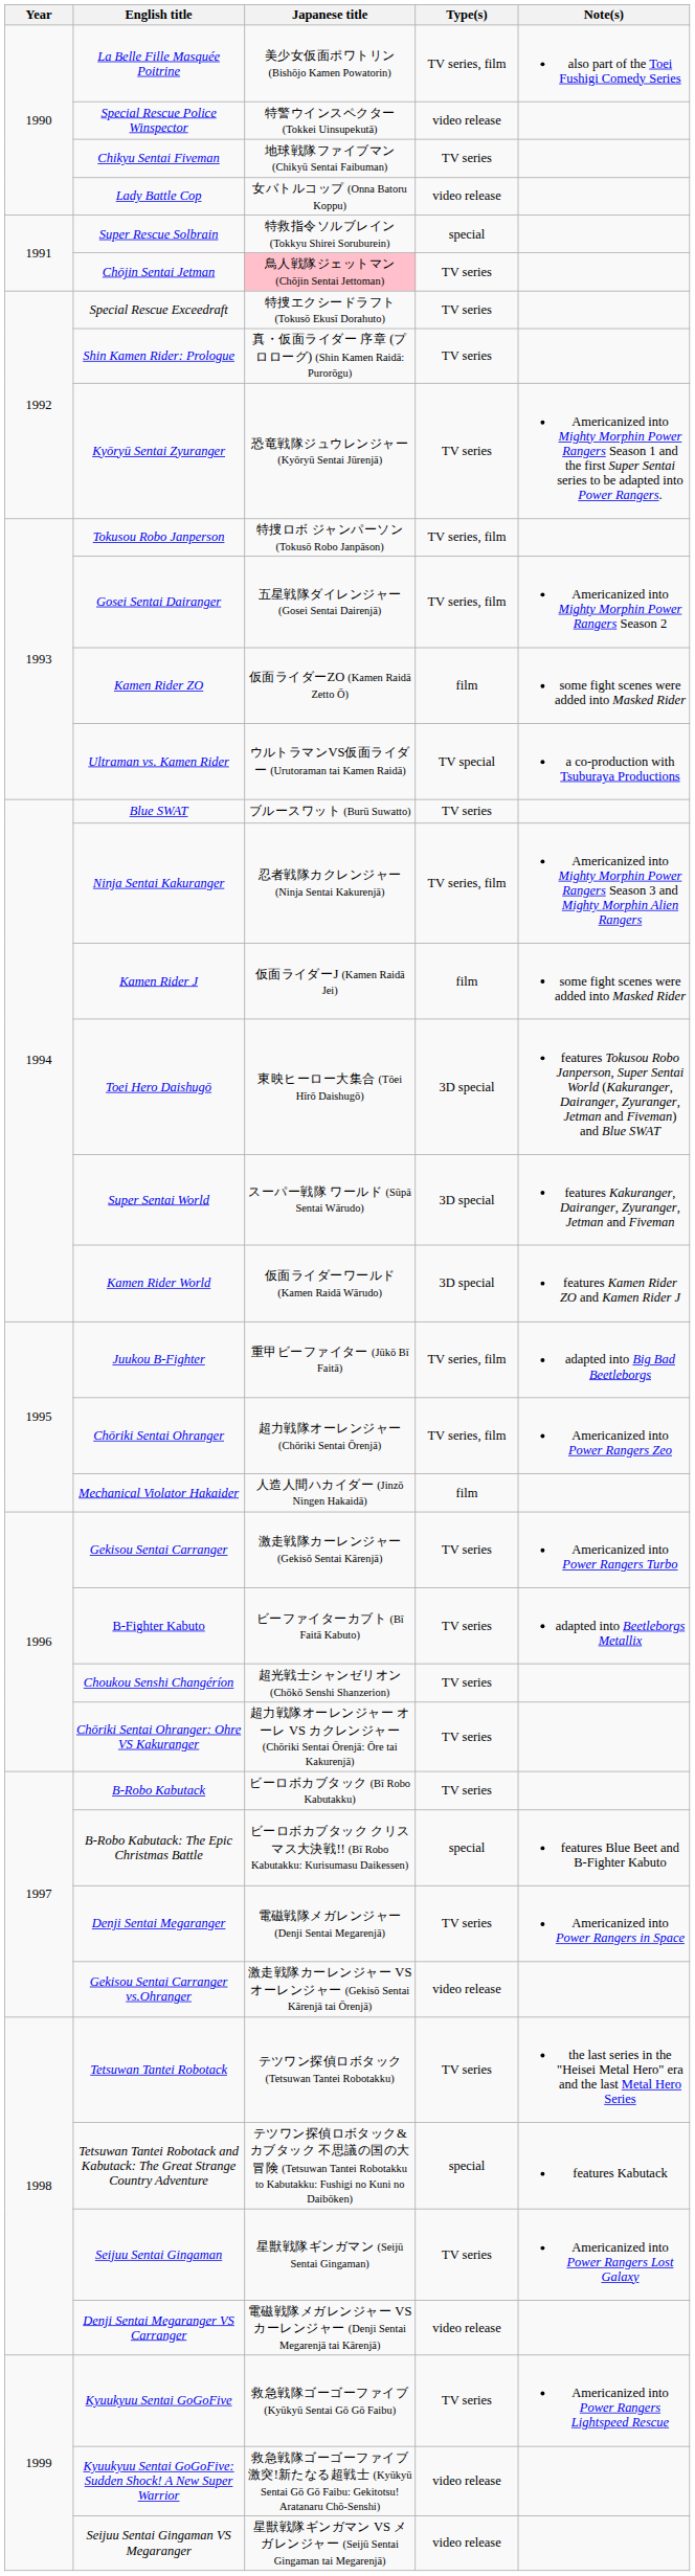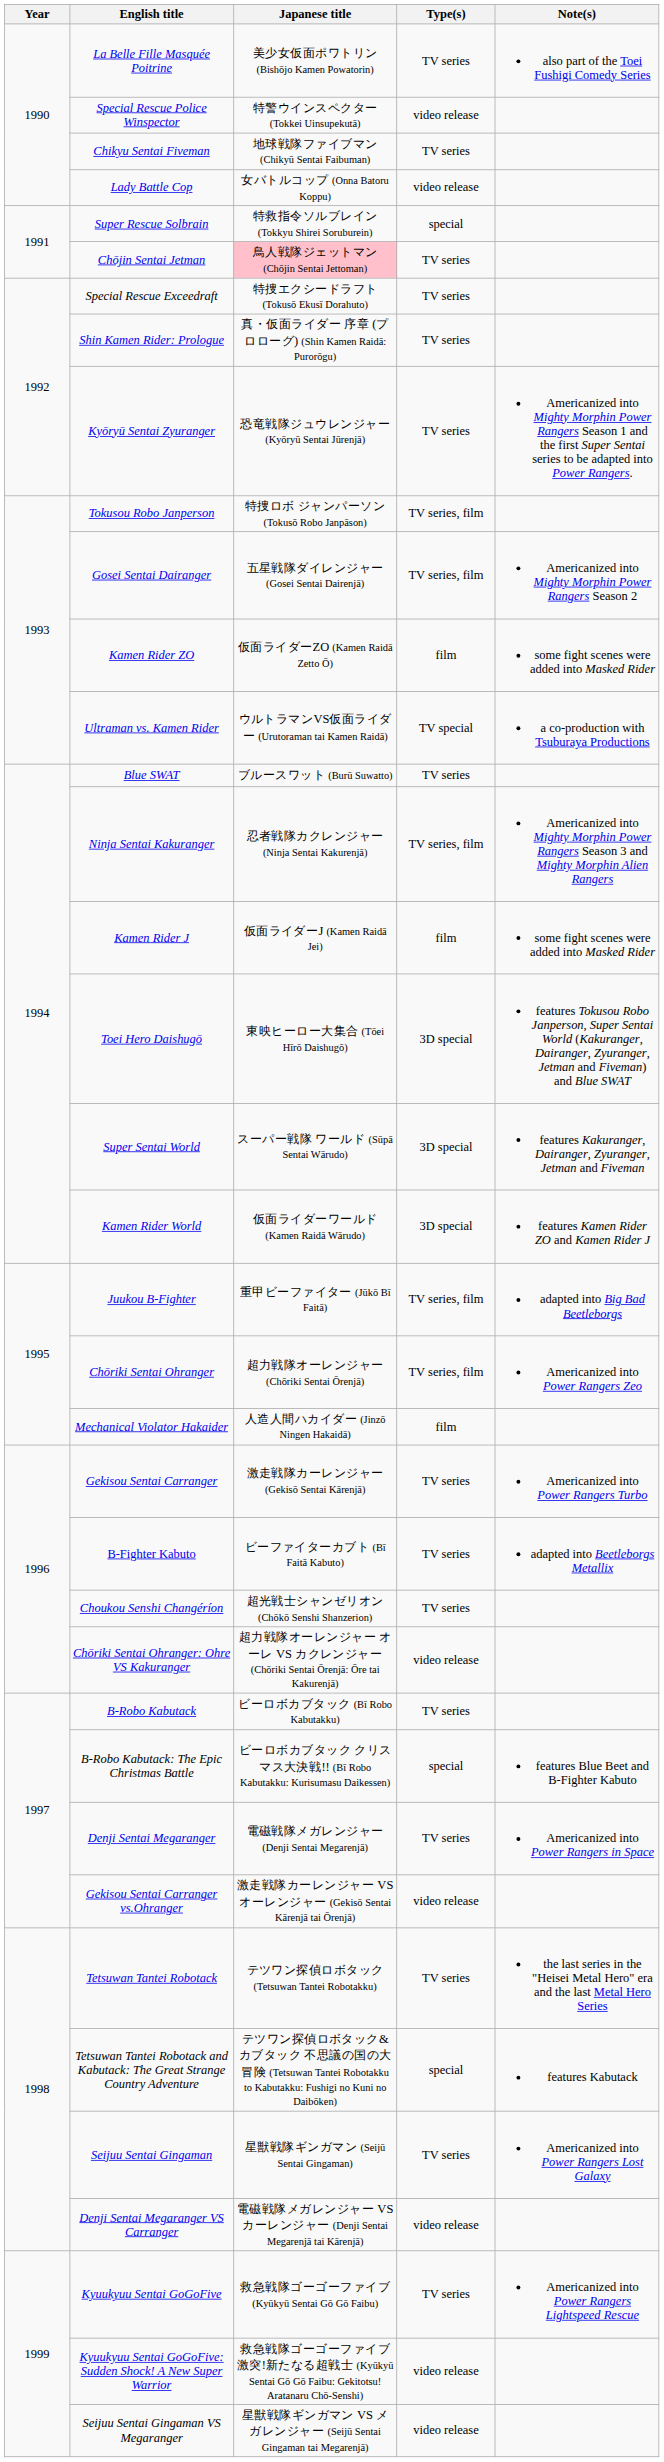La Belle Fille Masquée Poitrine | Type(s): TV series, film -> TV series
Chōriki Sentai Ohranger: Ohre VS Kakuranger | Type(s): TV series -> video release
